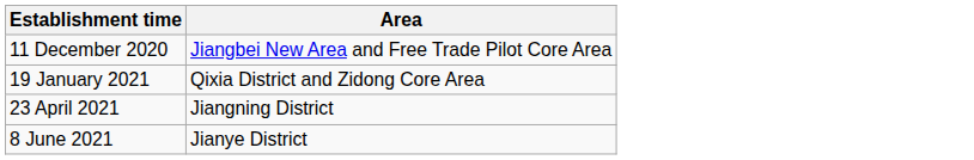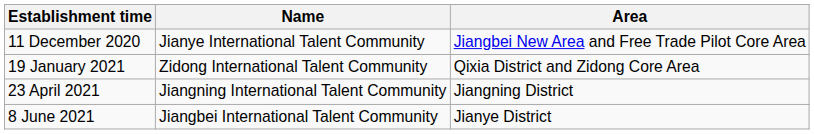+ column: Name | Jianye International Talent Community | Zidong International Talent Community | Jiangning International Talent Community | Jiangbei International Talent Community
